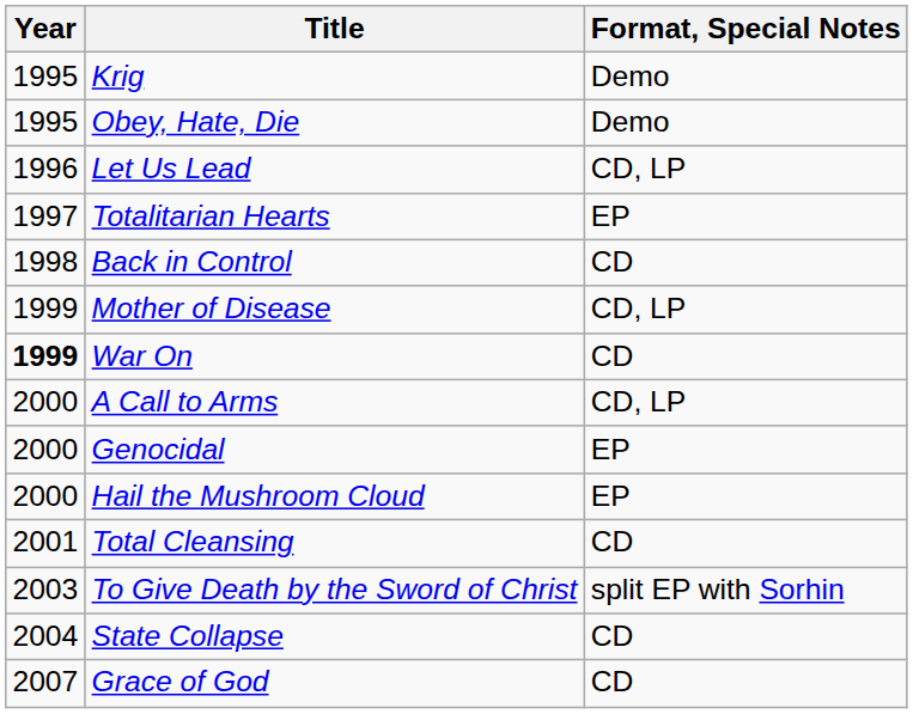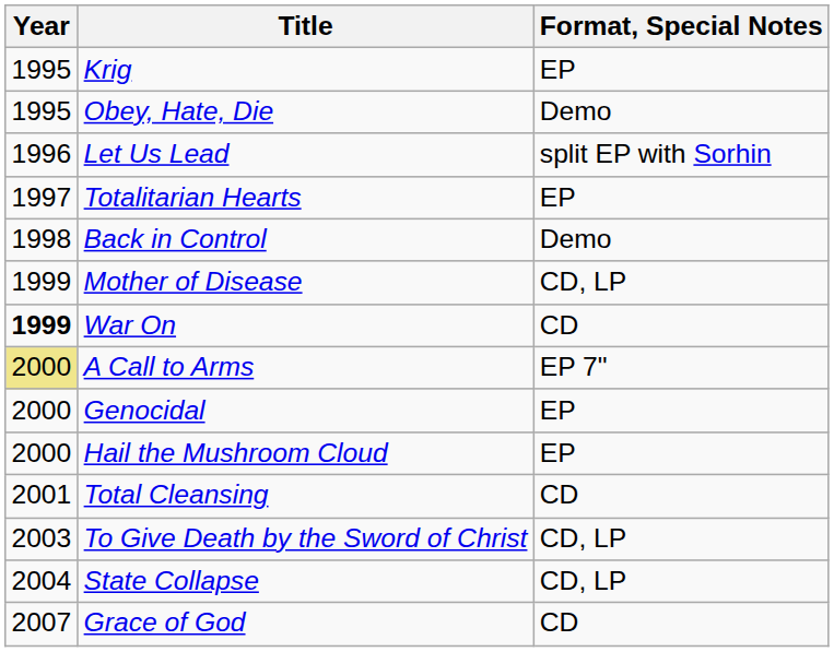Krig | Format, Special Notes: Demo -> EP
Let Us Lead | Format, Special Notes: CD, LP -> split EP with Sorhin
Back in Control | Format, Special Notes: CD -> Demo
A Call to Arms | Year: no background -> khaki background
A Call to Arms | Format, Special Notes: CD, LP -> EP 7"
To Give Death by the Sword of Christ | Format, Special Notes: split EP with Sorhin -> CD, LP
State Collapse | Format, Special Notes: CD -> CD, LP
